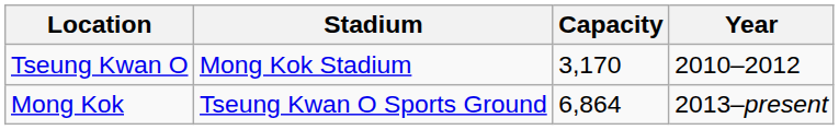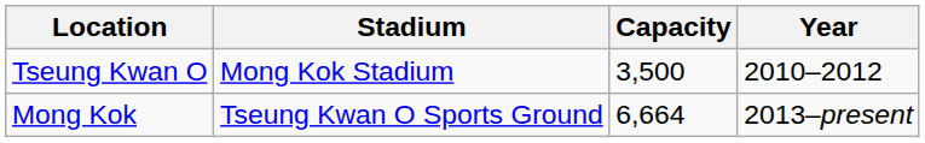Tseung Kwan O | Capacity: 3,170 -> 3,500
Mong Kok | Capacity: 6,864 -> 6,664
